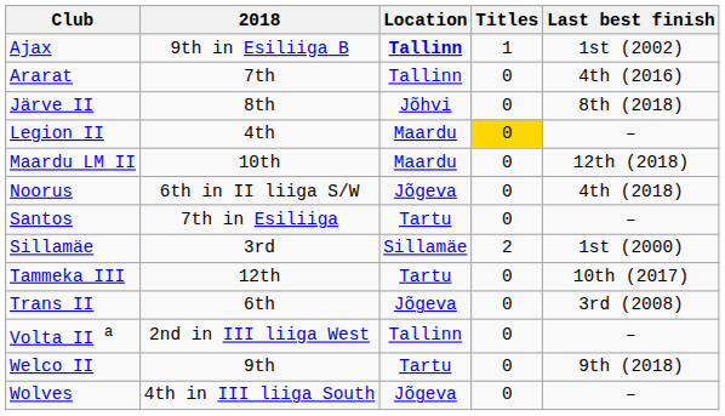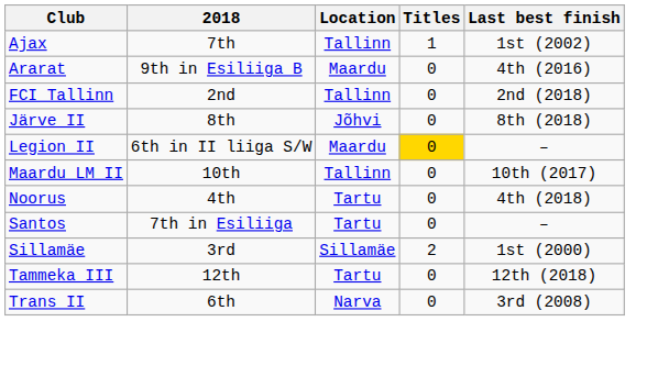Ajax | 2018: 9th in Esiliiga B -> 7th
Ajax | Location: bold -> normal
Ararat | 2018: 7th -> 9th in Esiliiga B
Ararat | Location: Tallinn -> Maardu
+ row: FCI Tallinn | 2nd | Tallinn | 0 | 2nd (2018)
Legion II | 2018: 4th -> 6th in II liiga S/W
Maardu LM II | Location: Maardu -> Tallinn
Maardu LM II | Last best finish: 12th (2018) -> 10th (2017)
Noorus | 2018: 6th in II liiga S/W -> 4th
Noorus | Location: Jõgeva -> Tartu
Tammeka III | Last best finish: 10th (2017) -> 12th (2018)
Trans II | Location: Jõgeva -> Narva
- row: Volta II a | 2nd in III liiga West | Tallinn | 0 | –
- row: Welco II | 9th | Tartu | 0 | 9th (2018)
- row: Wolves | 4th in III liiga South | Jõgeva | 0 | –
